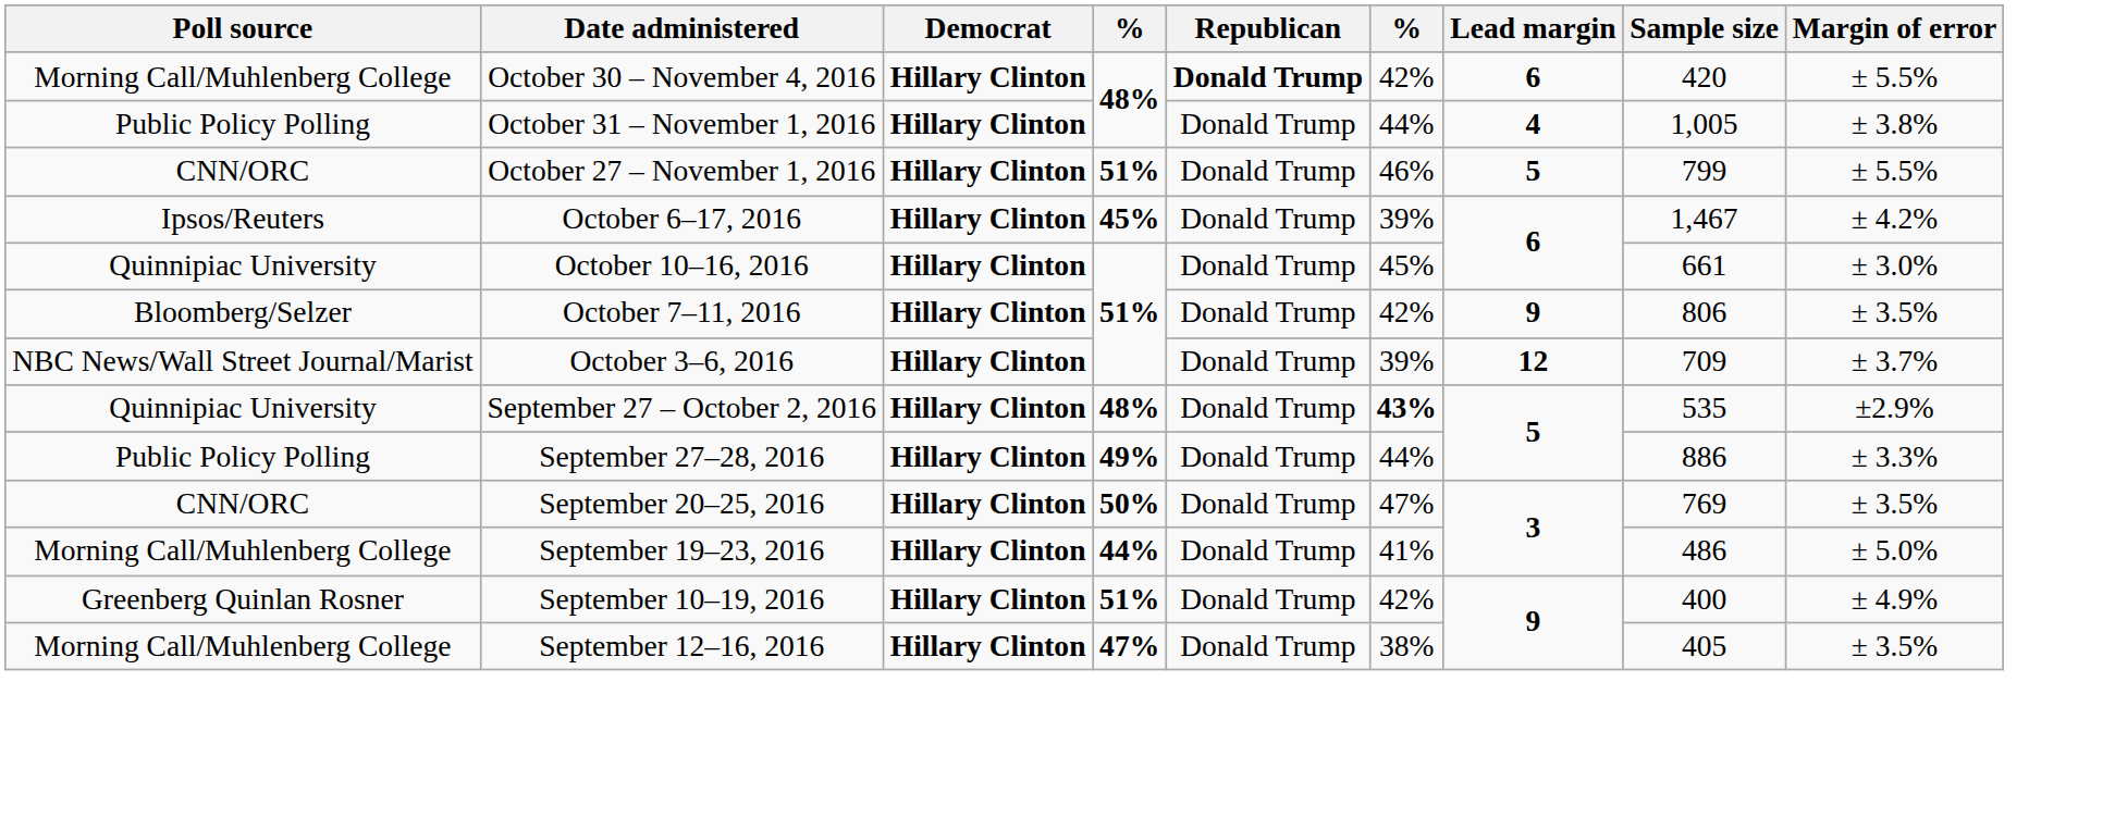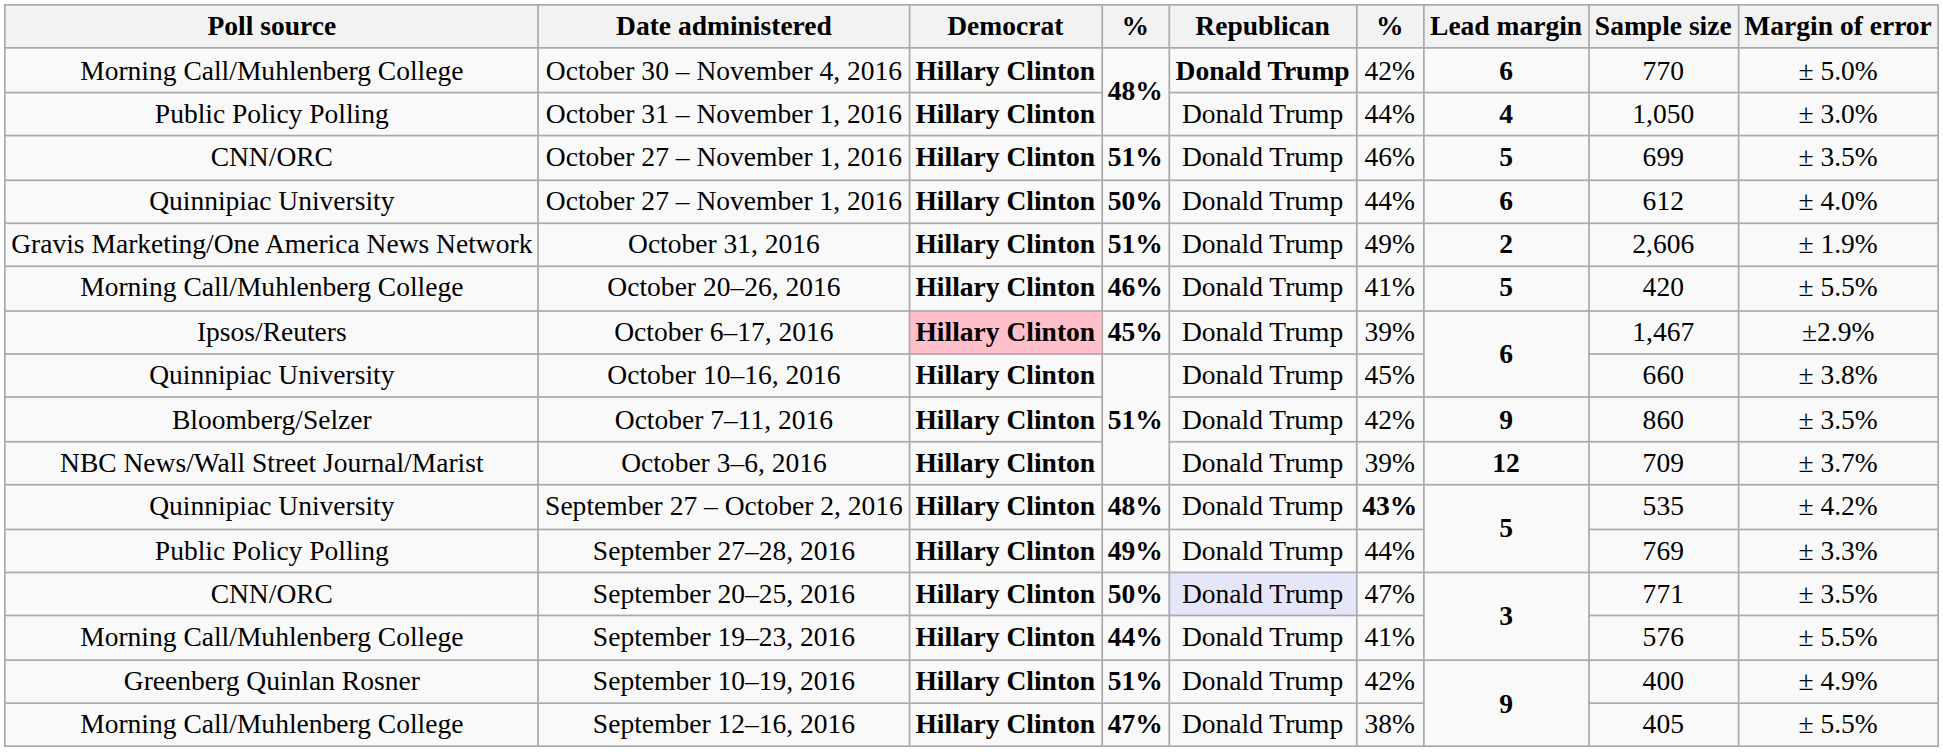October 30 – November 4, 2016 | Sample size: 420 -> 770
October 30 – November 4, 2016 | Margin of error: ± 5.5% -> ± 5.0%
October 31 – November 1, 2016 | Sample size: 1,005 -> 1,050
October 31 – November 1, 2016 | Margin of error: ± 3.8% -> ± 3.0%
CNN/ORC / October 27 – November 1, 2016 | Sample size: 799 -> 699
CNN/ORC / October 27 – November 1, 2016 | Margin of error: ± 5.5% -> ± 3.5%
+ row: Quinnipiac University | October 27 – November 1, 2016 | Hillary Clinton | 50% | Donald Trump | 44% | 6 | 612 | ± 4.0%
+ row: Gravis Marketing/One America News Network | October 31, 2016 | Hillary Clinton | 51% | Donald Trump | 49% | 2 | 2,606 | ± 1.9%
+ row: Morning Call/Muhlenberg College | October 20–26, 2016 | Hillary Clinton | 46% | Donald Trump | 41% | 5 | 420 | ± 5.5%
October 6–17, 2016 | Democrat: no background -> pink background
October 6–17, 2016 | Margin of error: ± 4.2% -> ±2.9%
October 10–16, 2016 | Sample size: 661 -> 660
October 10–16, 2016 | Margin of error: ± 3.0% -> ± 3.8%
October 7–11, 2016 | Sample size: 806 -> 860
September 27 – October 2, 2016 | Margin of error: ±2.9% -> ± 4.2%
September 27–28, 2016 | Sample size: 886 -> 769
September 20–25, 2016 | Republican: no background -> lavender background
September 20–25, 2016 | Sample size: 769 -> 771
September 19–23, 2016 | Sample size: 486 -> 576
September 19–23, 2016 | Margin of error: ± 5.0% -> ± 5.5%
September 12–16, 2016 | Margin of error: ± 3.5% -> ± 5.5%
